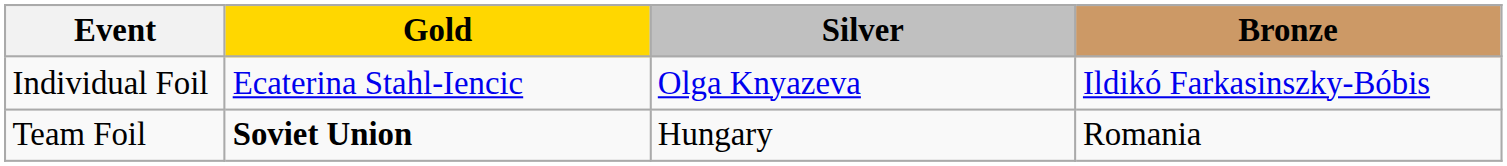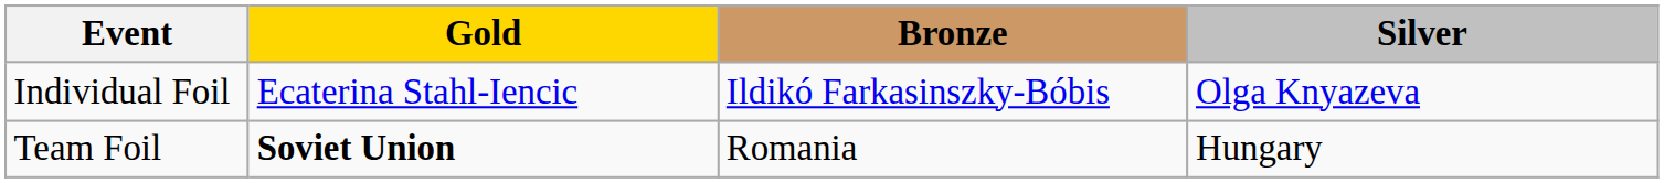columns swapped: Silver <-> Bronze
